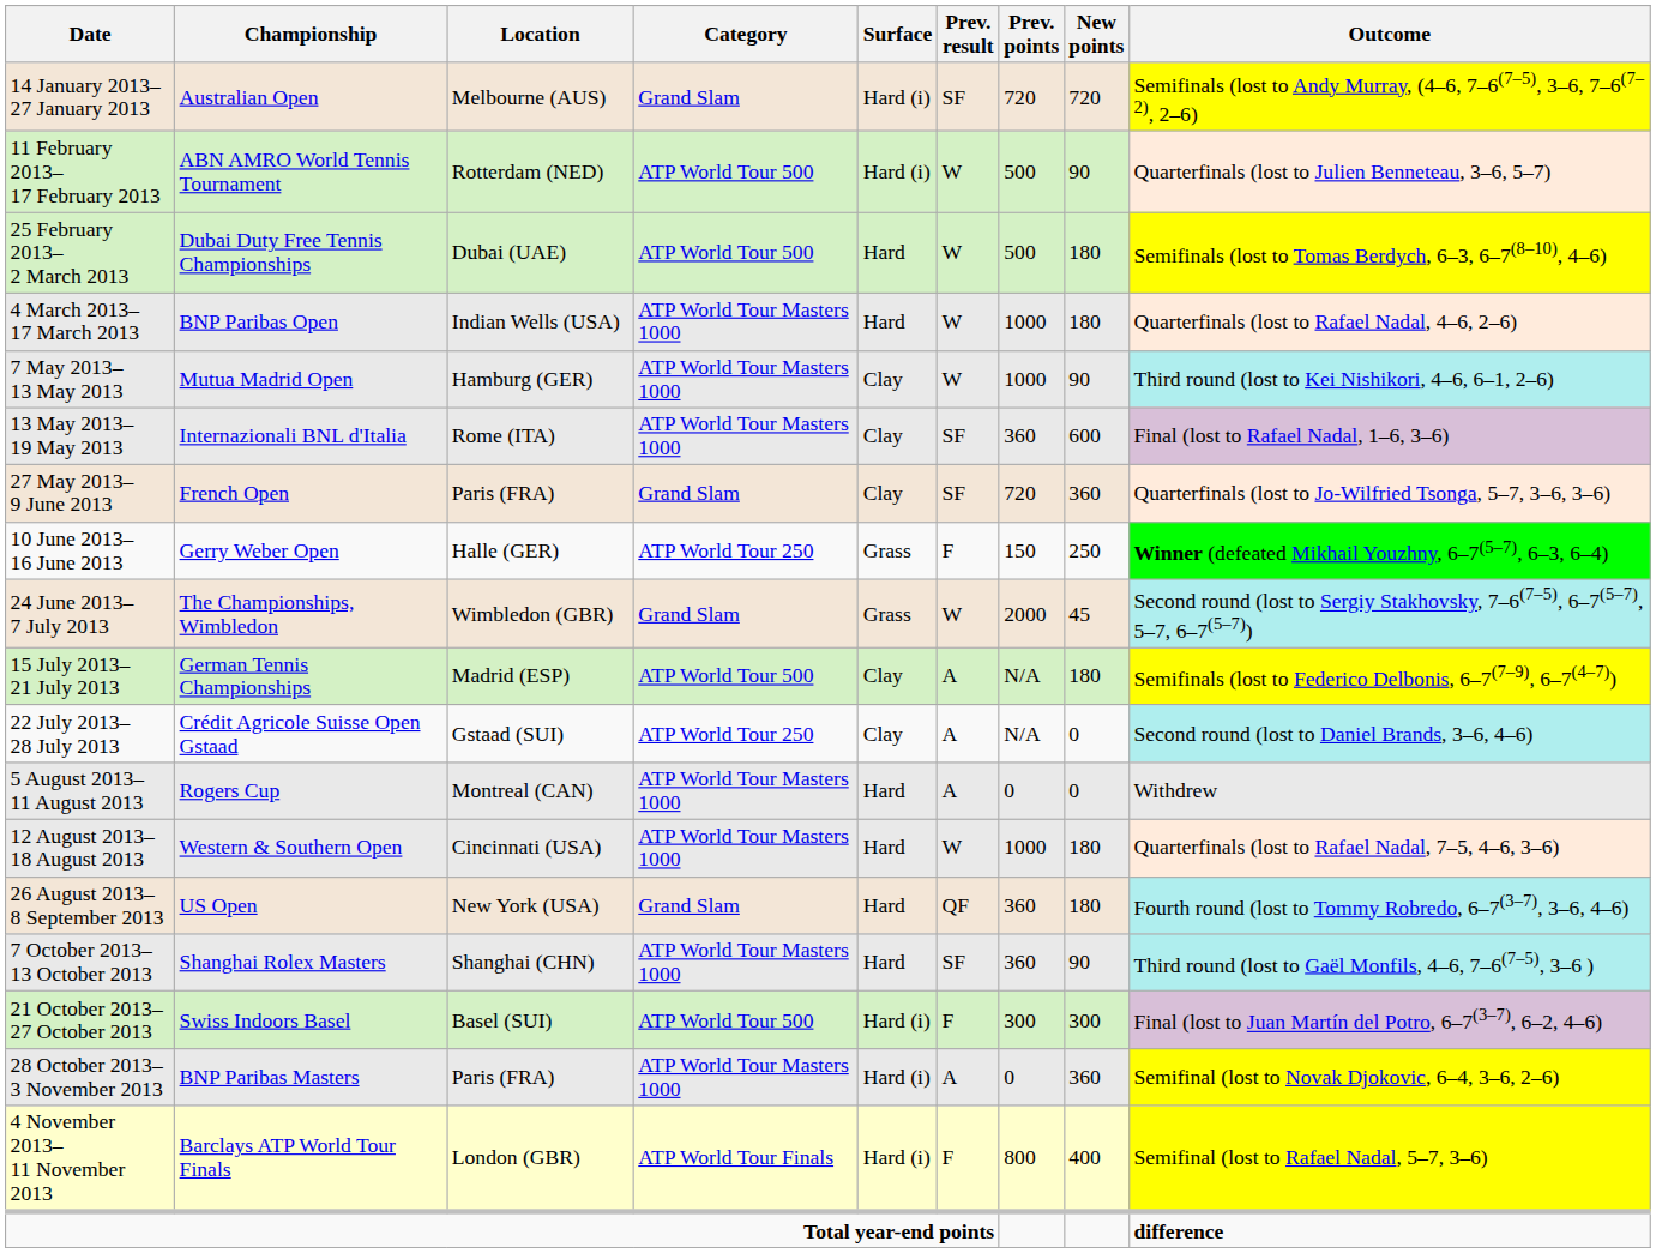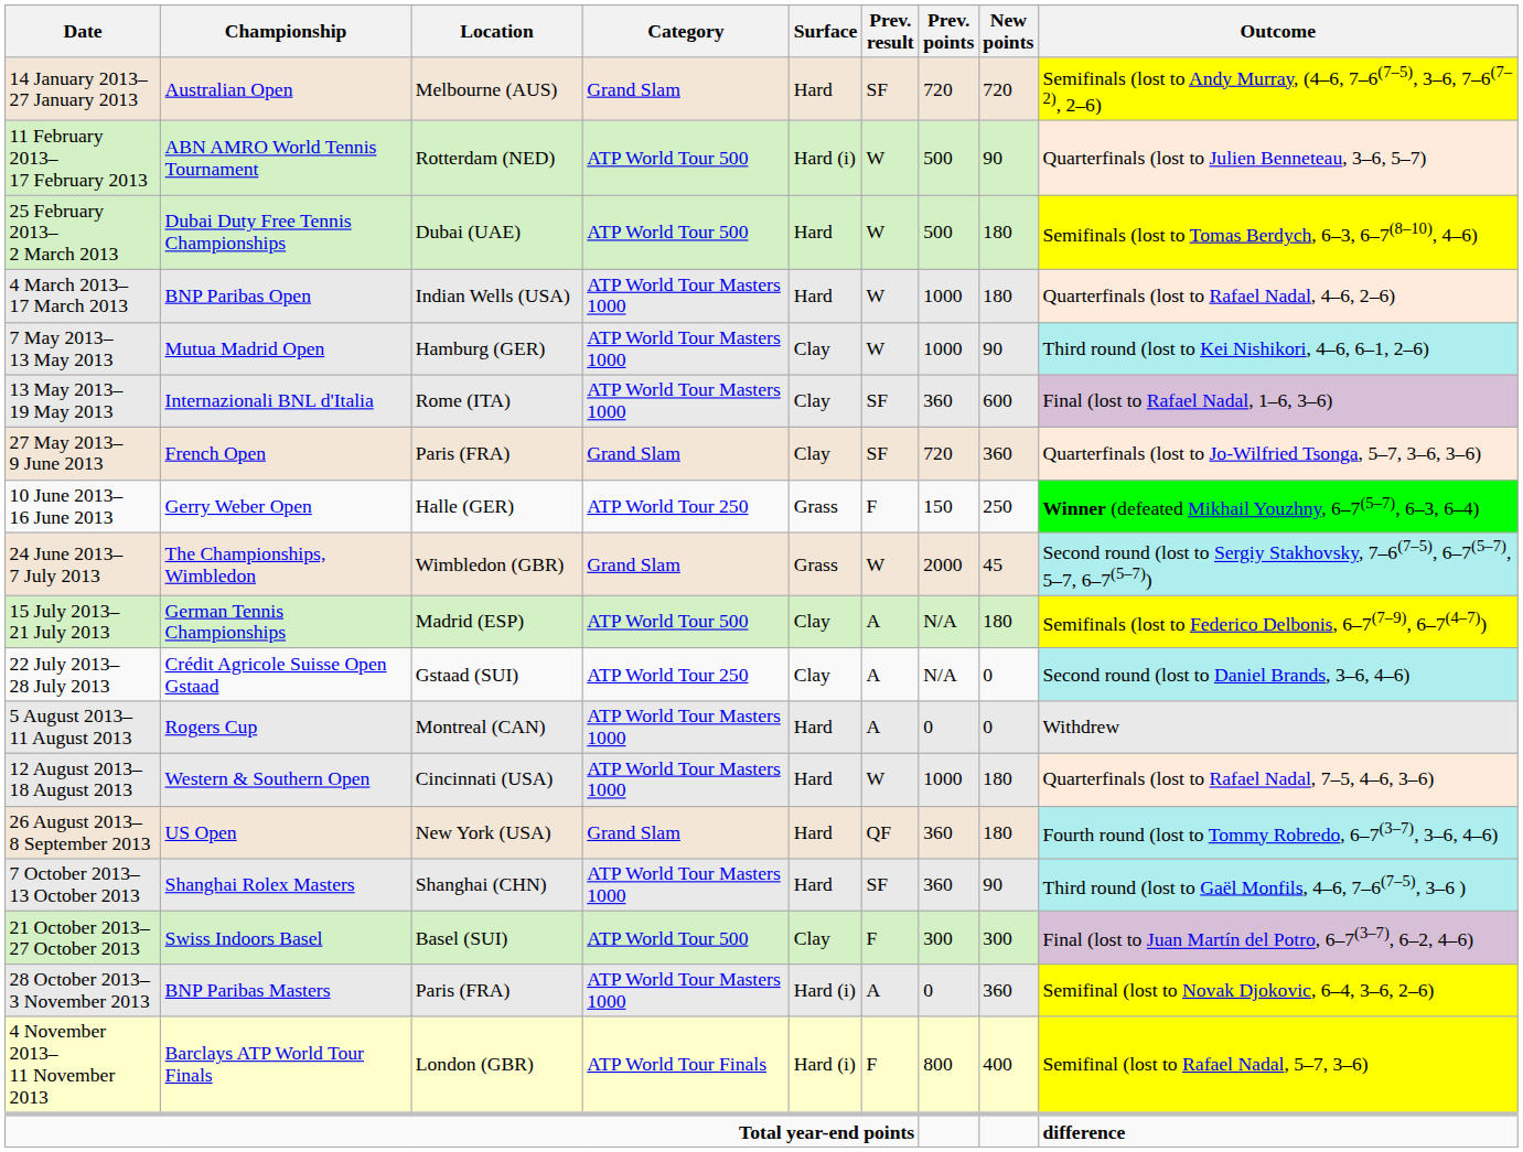14 January 2013– 27 January 2013 | Surface: Hard (i) -> Hard
21 October 2013– 27 October 2013 | Surface: Hard (i) -> Clay
